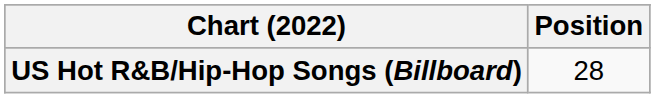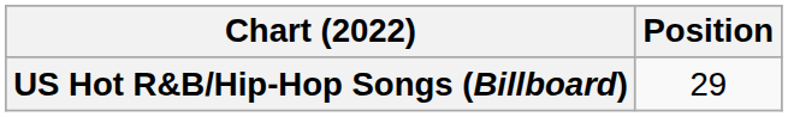US Hot R&B/Hip-Hop Songs (Billboard) | Position: 28 -> 29
